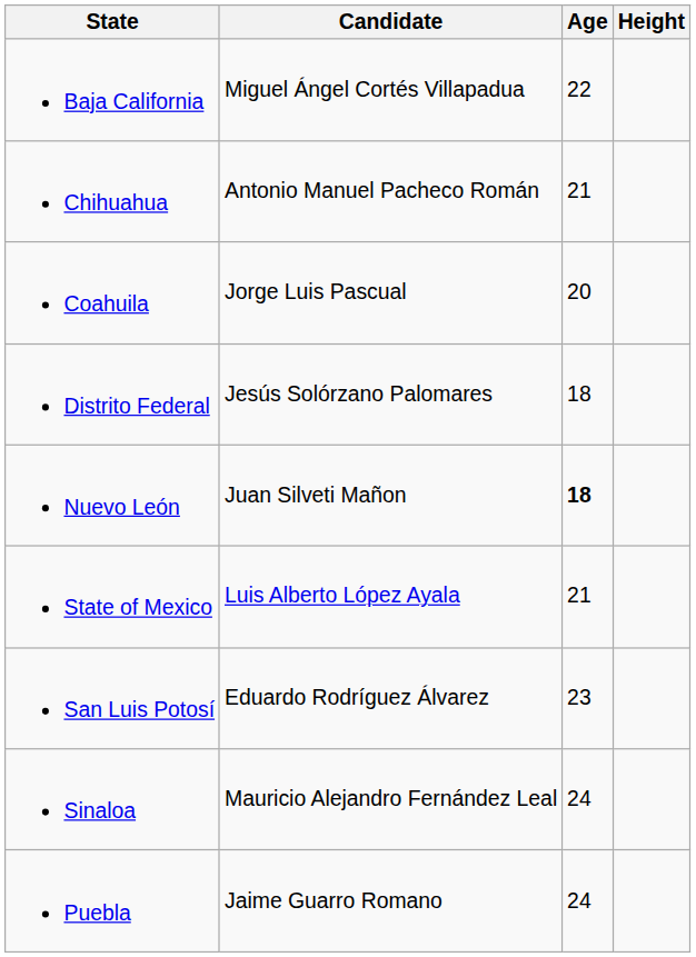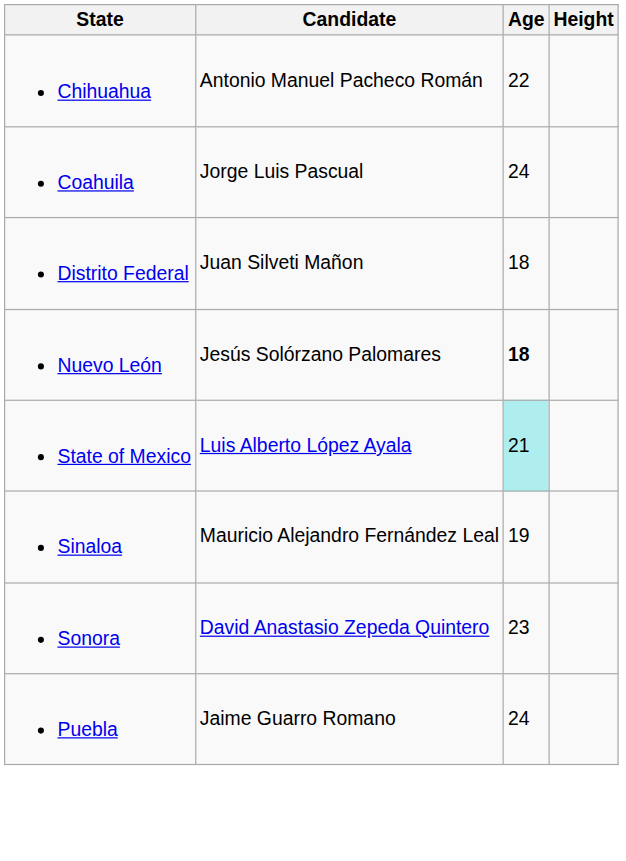- row: Baja California | Miguel Ángel Cortés Villapadua | 22
Chihuahua | Age: 21 -> 22
Coahuila | Age: 20 -> 24
Distrito Federal | Candidate: Jesús Solórzano Palomares -> Juan Silveti Mañon
Nuevo León | Candidate: Juan Silveti Mañon -> Jesús Solórzano Palomares
State of Mexico | Age: no background -> paleturquoise background
- row: San Luis Potosí | Eduardo Rodríguez Álvarez | 23
Sinaloa | Age: 24 -> 19
+ row: Sonora | David Anastasio Zepeda Quintero | 23
